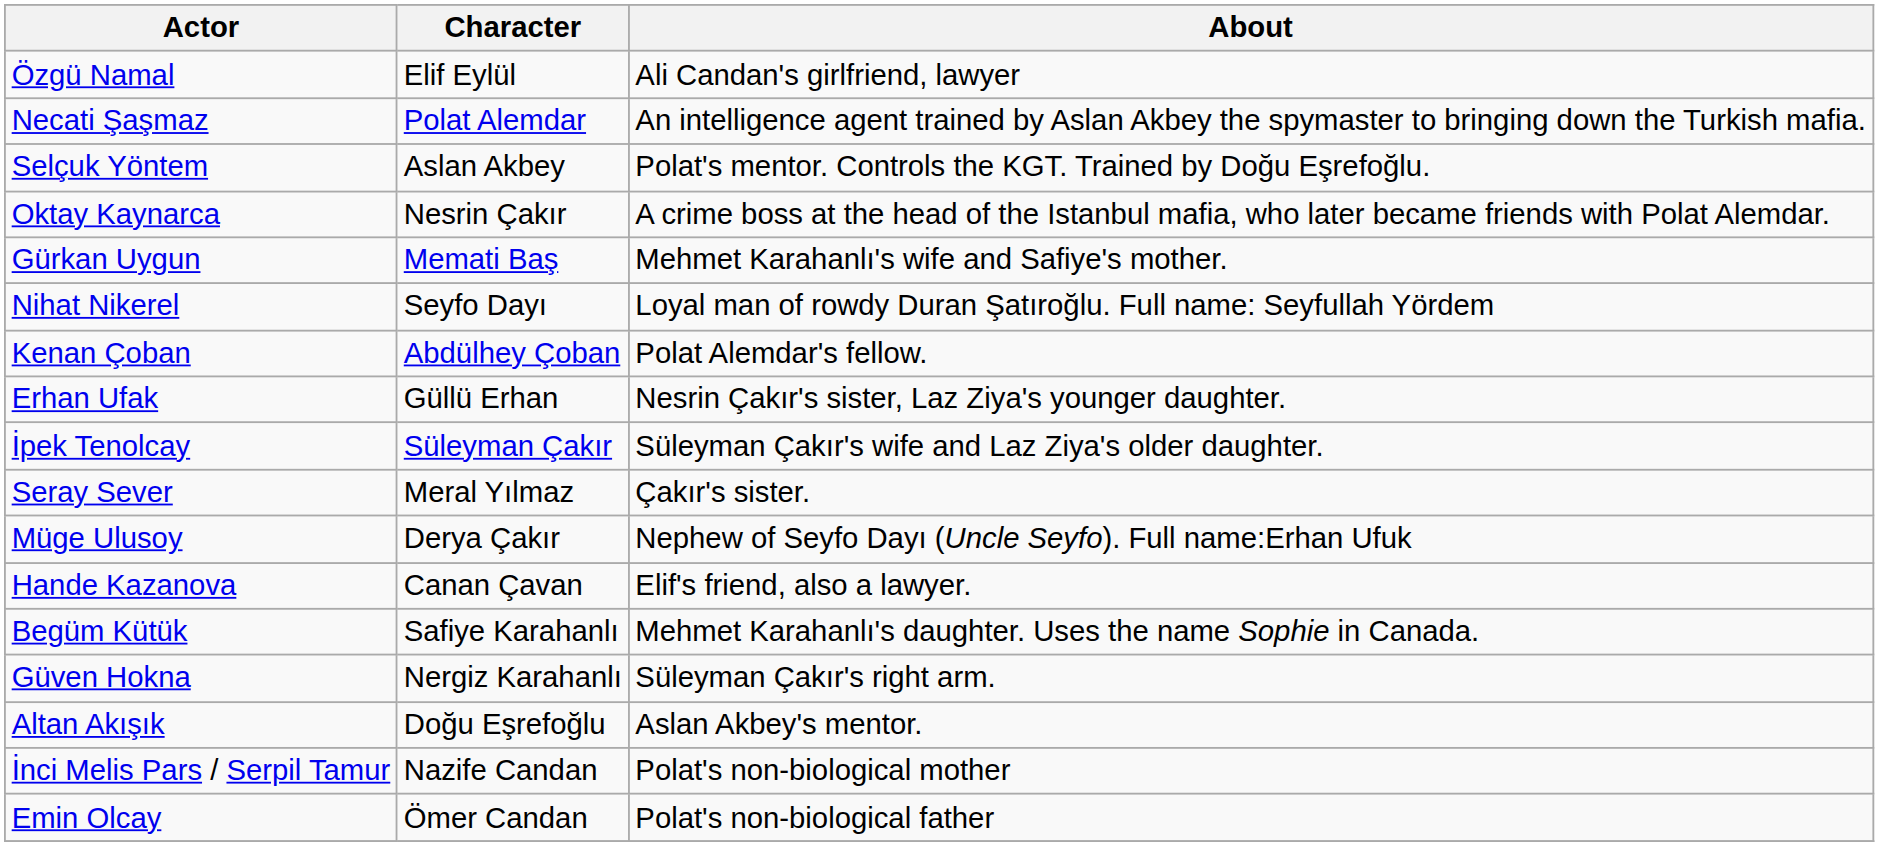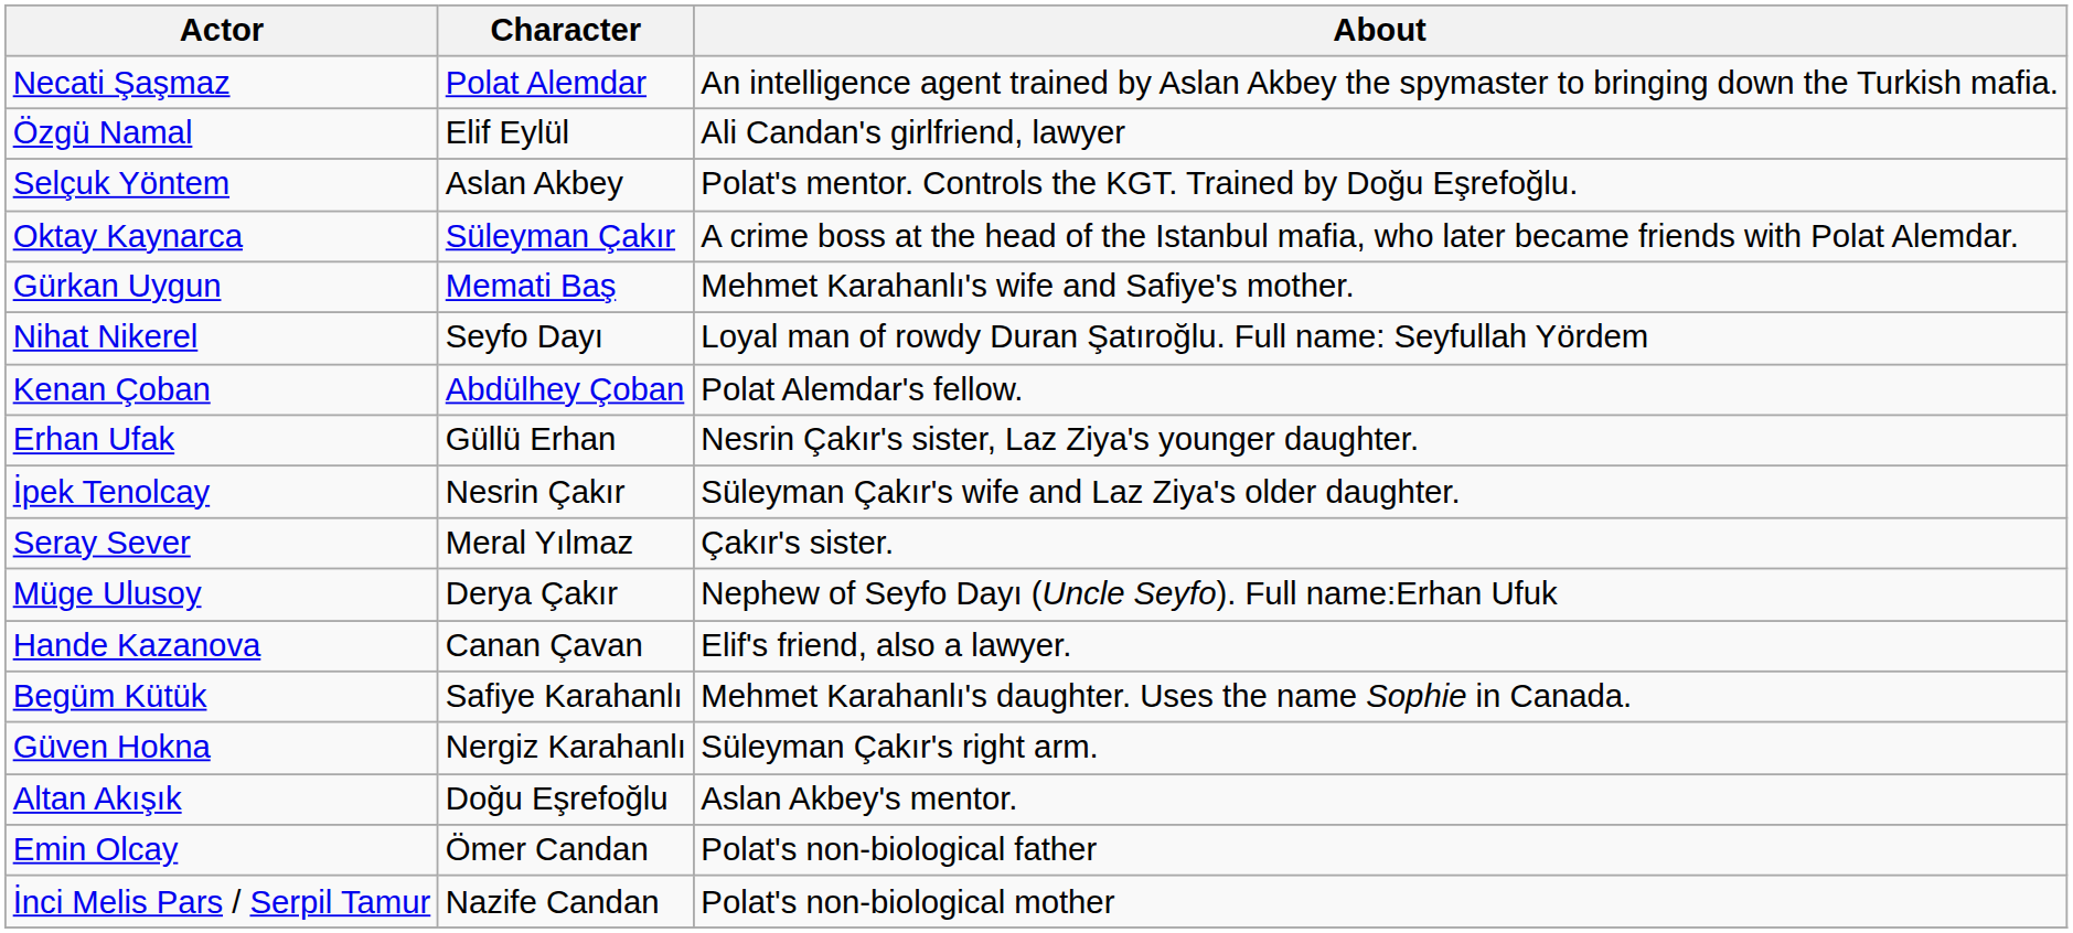rows swapped: Necati Şaşmaz <-> Özgü Namal
Oktay Kaynarca | Character: Nesrin Çakır -> Süleyman Çakır
İpek Tenolcay | Character: Süleyman Çakır -> Nesrin Çakır
rows swapped: Emin Olcay <-> İnci Melis Pars / Serpil Tamur
